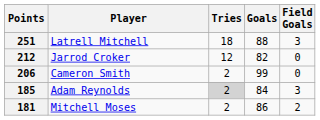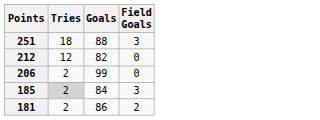- column: Player | Latrell Mitchell | Jarrod Croker | Cameron Smith | Adam Reynolds | Mitchell Moses
